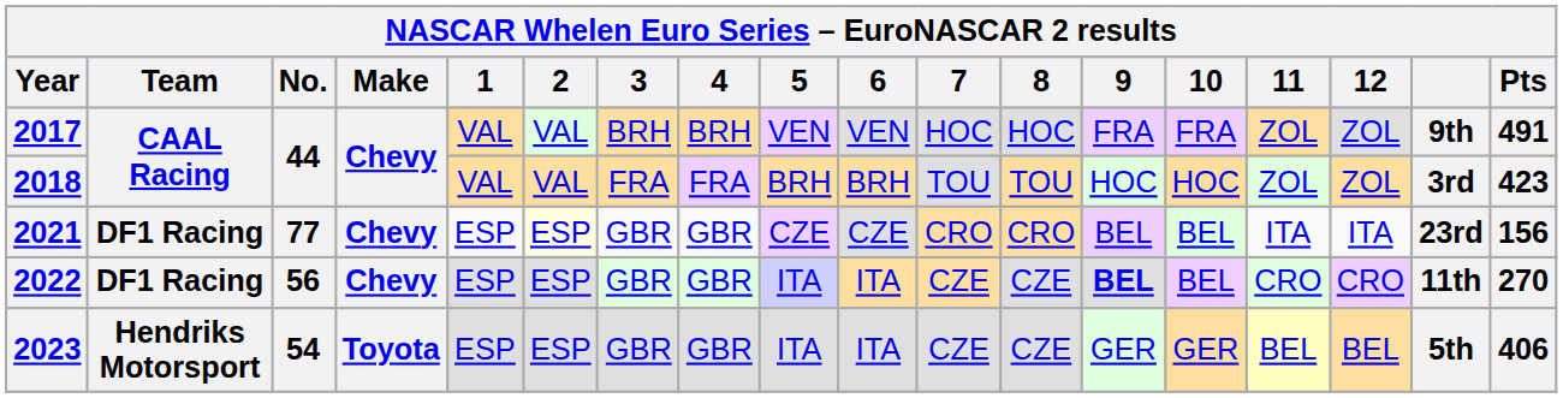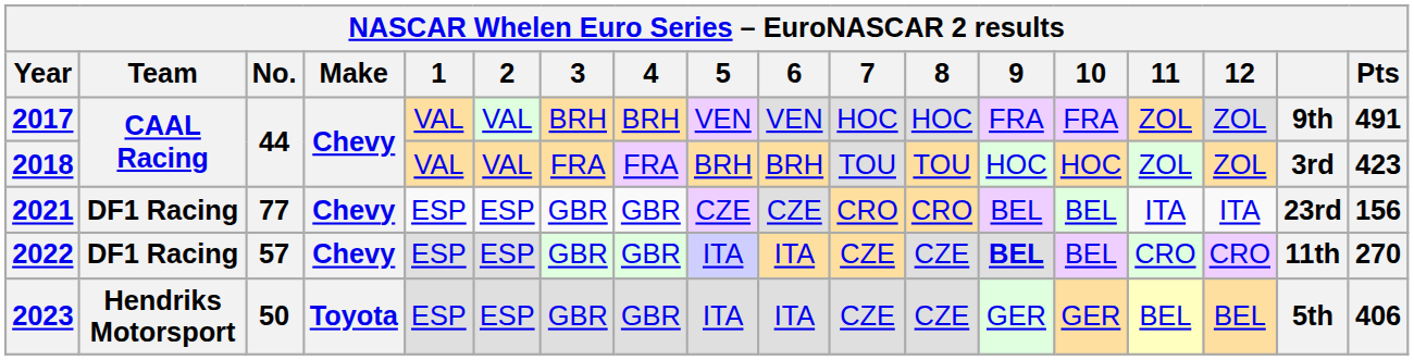2021 | 2: lightyellow background -> no background
2022 | No.: 56 -> 57
2023 | No.: 54 -> 50
